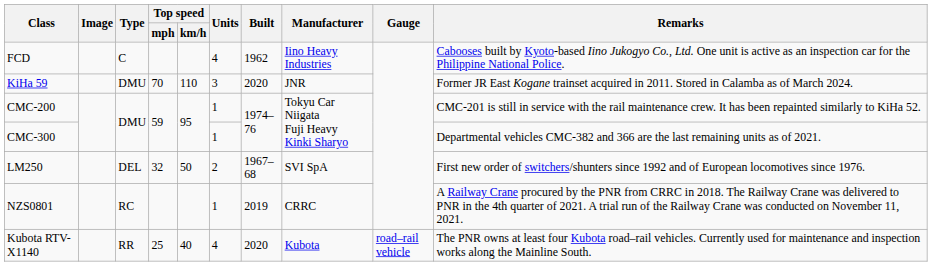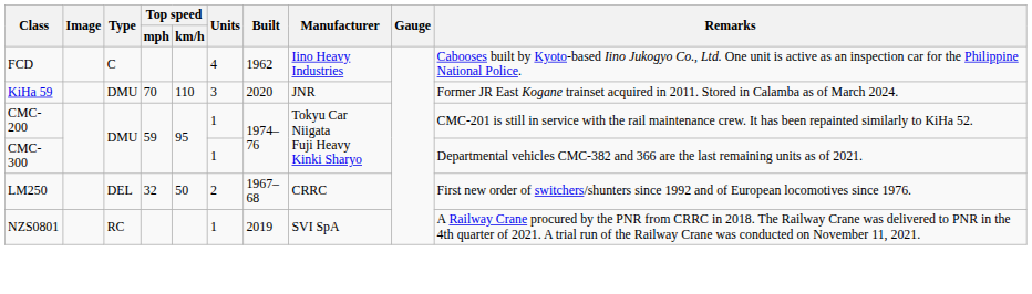LM250 | Manufacturer: SVI SpA -> CRRC
NZS0801 | Manufacturer: CRRC -> SVI SpA
- row: Kubota RTV-X1140 | RR | 25 | 40 | 4 | 2020 | Kubota | road–rail vehicle | The PNR owns at least four Kubota road–rail vehicles. Currently used for maintenance and inspection works along the Mainline South.
